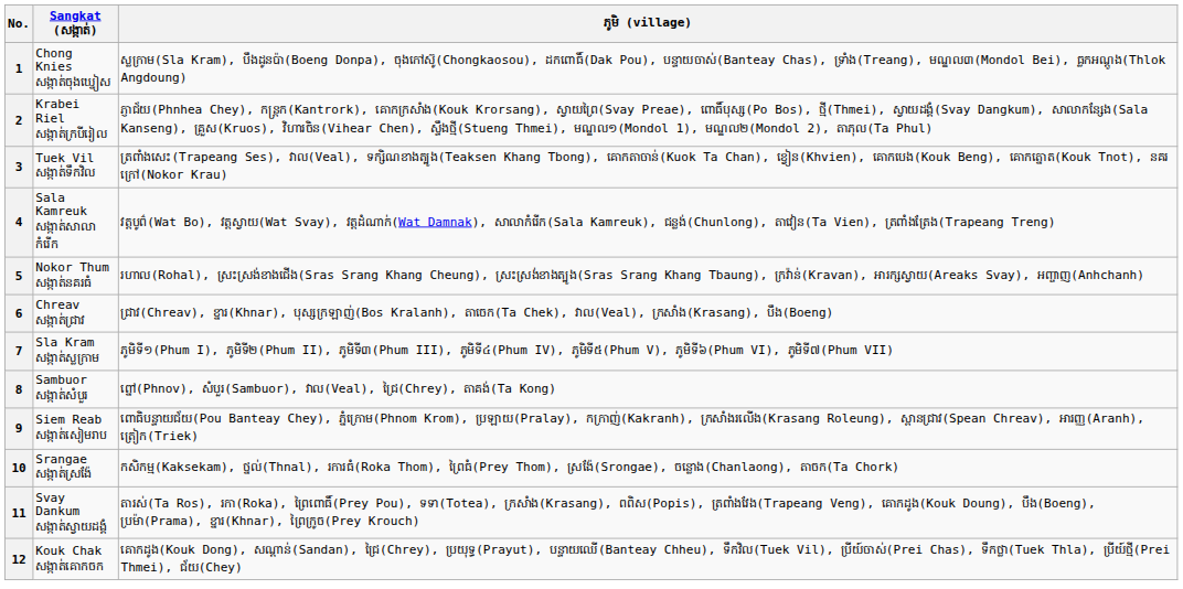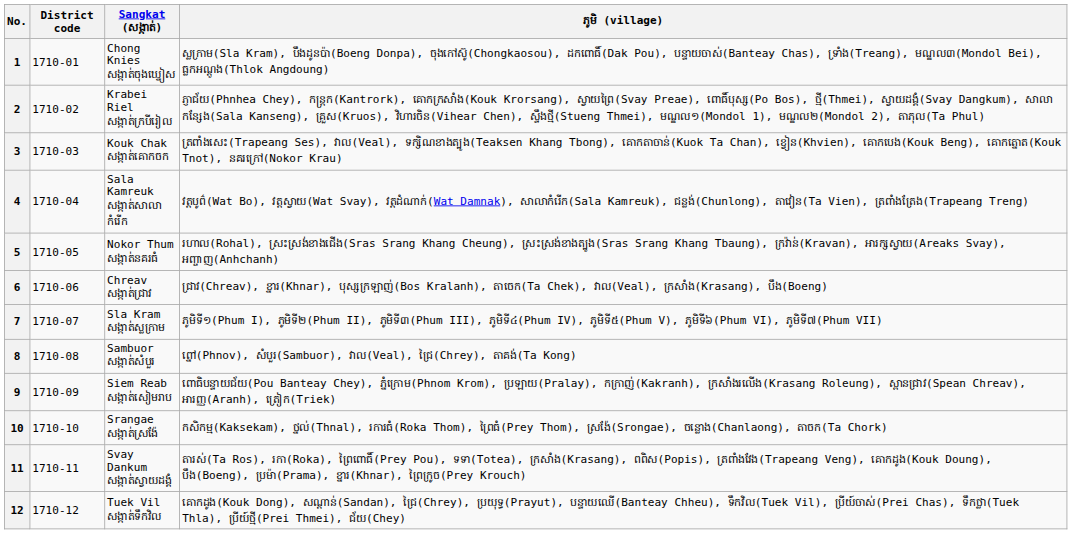+ column: District code | 1710-01 | 1710-02 | 1710-03 | 1710-04 | 1710-05 | 1710-06 | 1710-07 | 1710-08 | 1710-09 | 1710-10 | 1710-11 | 1710-12
3 | Sangkat (សង្កាត់): Tuek Vil សង្កាត់ទឹកវិល -> Kouk Chak សង្កាត់គោកចក
12 | Sangkat (សង្កាត់): Kouk Chak សង្កាត់គោកចក -> Tuek Vil សង្កាត់ទឹកវិល
